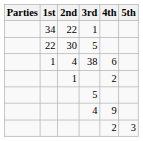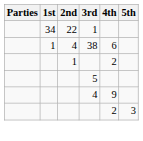- row: 22 | 30 | 5
